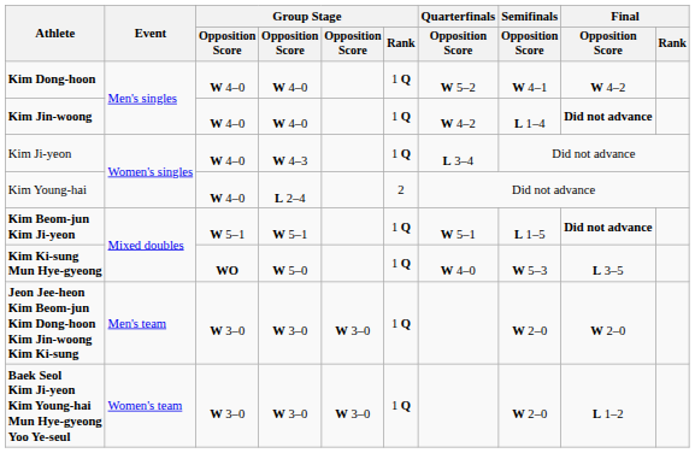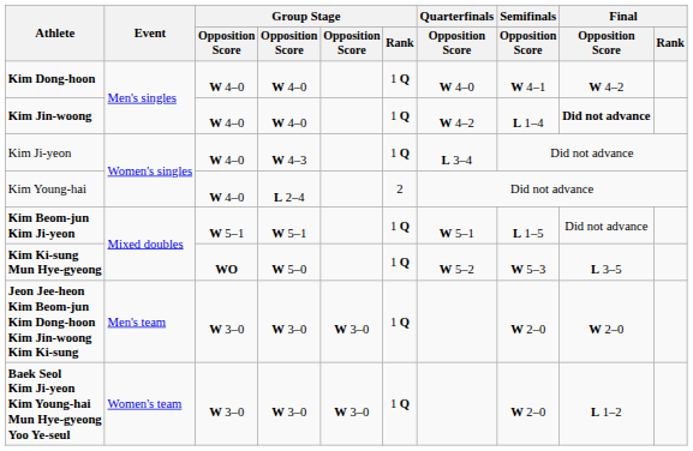Kim Dong-hoon | Quarterfinals / Opposition Score: W 5–2 -> W 4–0
Kim Beom-jun Kim Ji-yeon | Final / Opposition Score: bold -> normal
Kim Ki-sung Mun Hye-gyeong | Quarterfinals / Opposition Score: W 4–0 -> W 5–2
